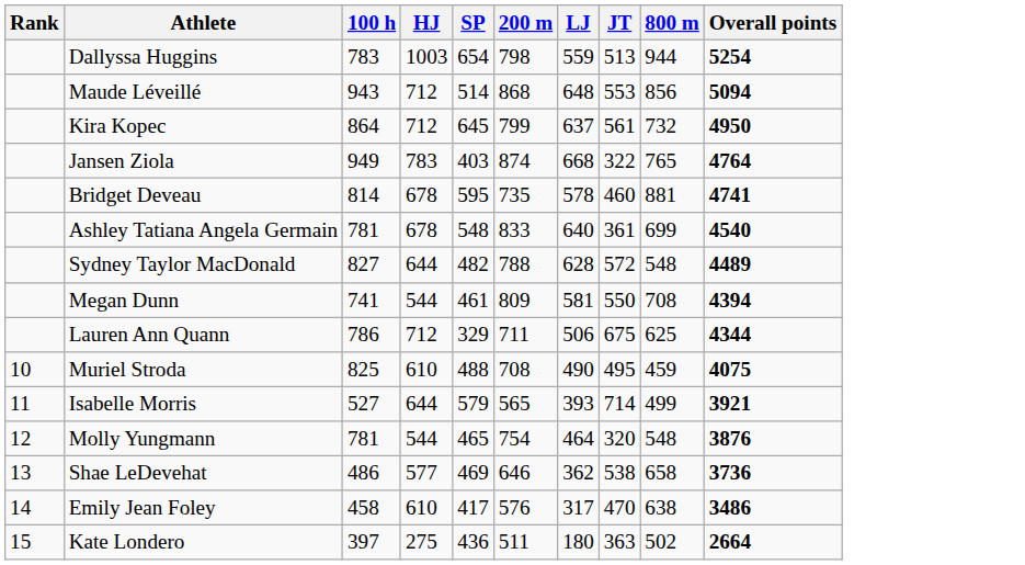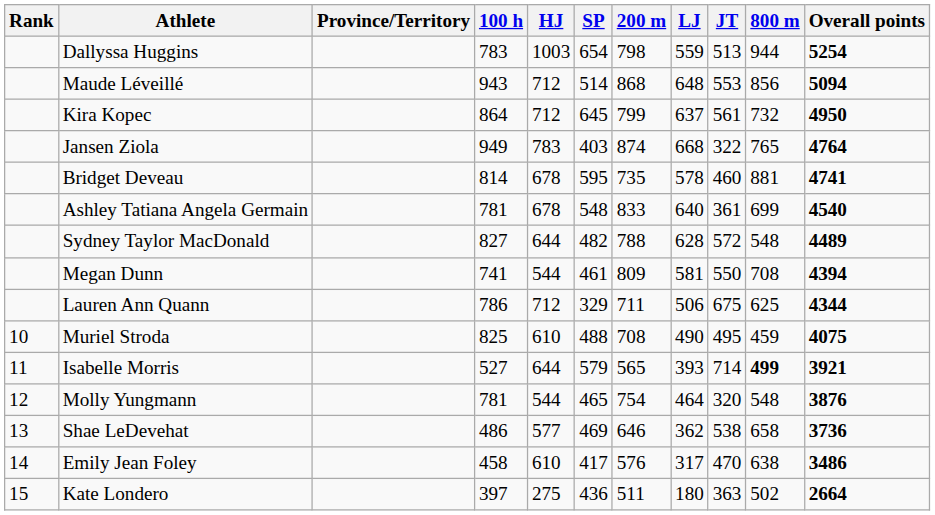+ column: Province/Territory
Isabelle Morris | 800 m: normal -> bold
